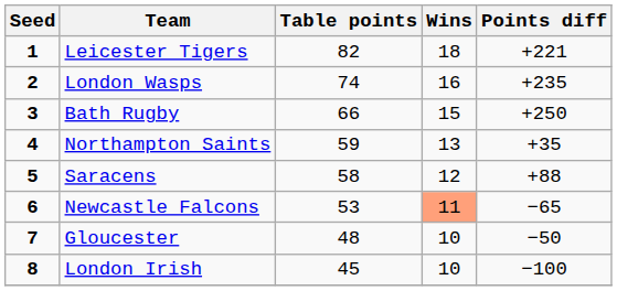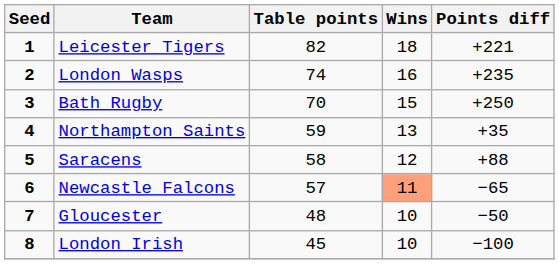Bath Rugby | Table points: 66 -> 70
Newcastle Falcons | Table points: 53 -> 57
